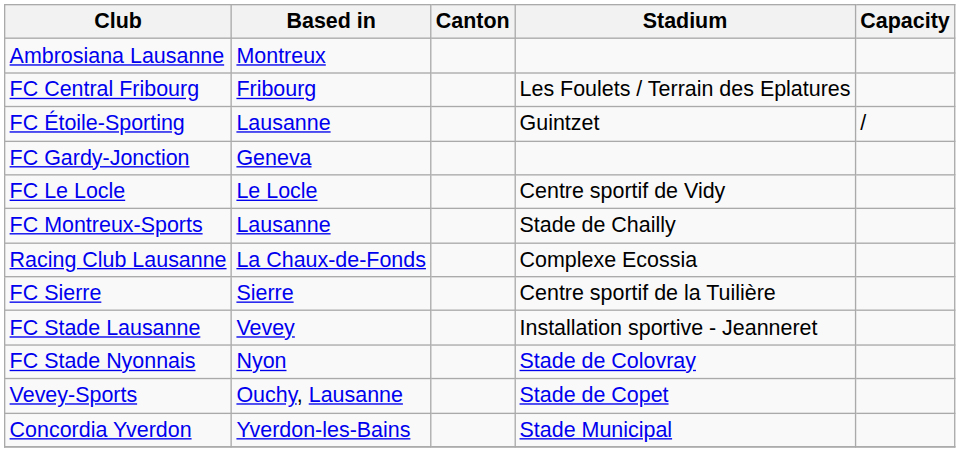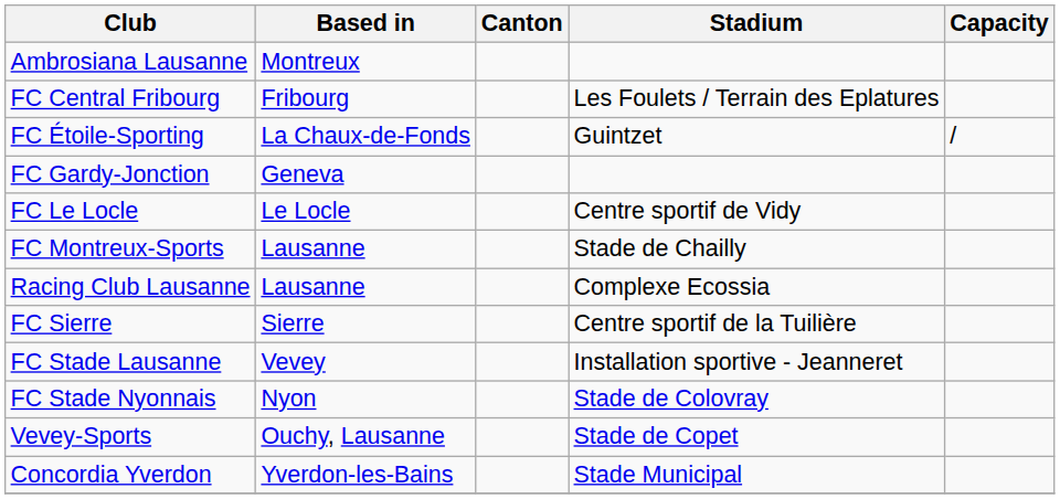FC Étoile-Sporting | Based in: Lausanne -> La Chaux-de-Fonds
Racing Club Lausanne | Based in: La Chaux-de-Fonds -> Lausanne
